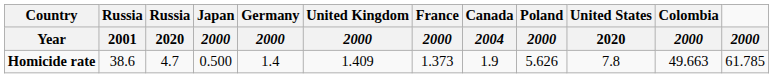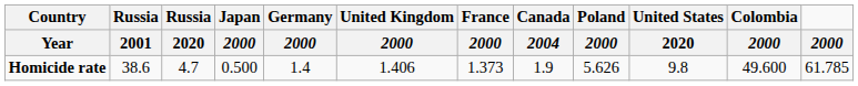Homicide rate | United Kingdom / 2000: 1.409 -> 1.406
Homicide rate | United States / 2020: 7.8 -> 9.8
Homicide rate | Colombia / 2000: 49.663 -> 49.600
